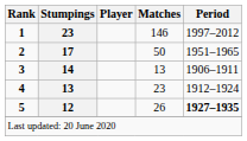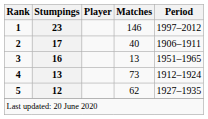2 | Matches: 50 -> 40
2 | Period: 1951–1965 -> 1906–1911
3 | Stumpings: 14 -> 16
3 | Period: 1906–1911 -> 1951–1965
4 | Matches: 23 -> 73
5 | Matches: 26 -> 62
5 | Period: bold -> normal
